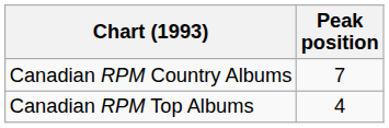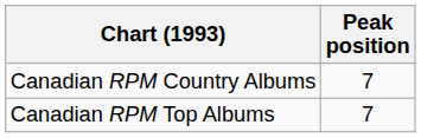Canadian RPM Top Albums | Peak position: 4 -> 7
